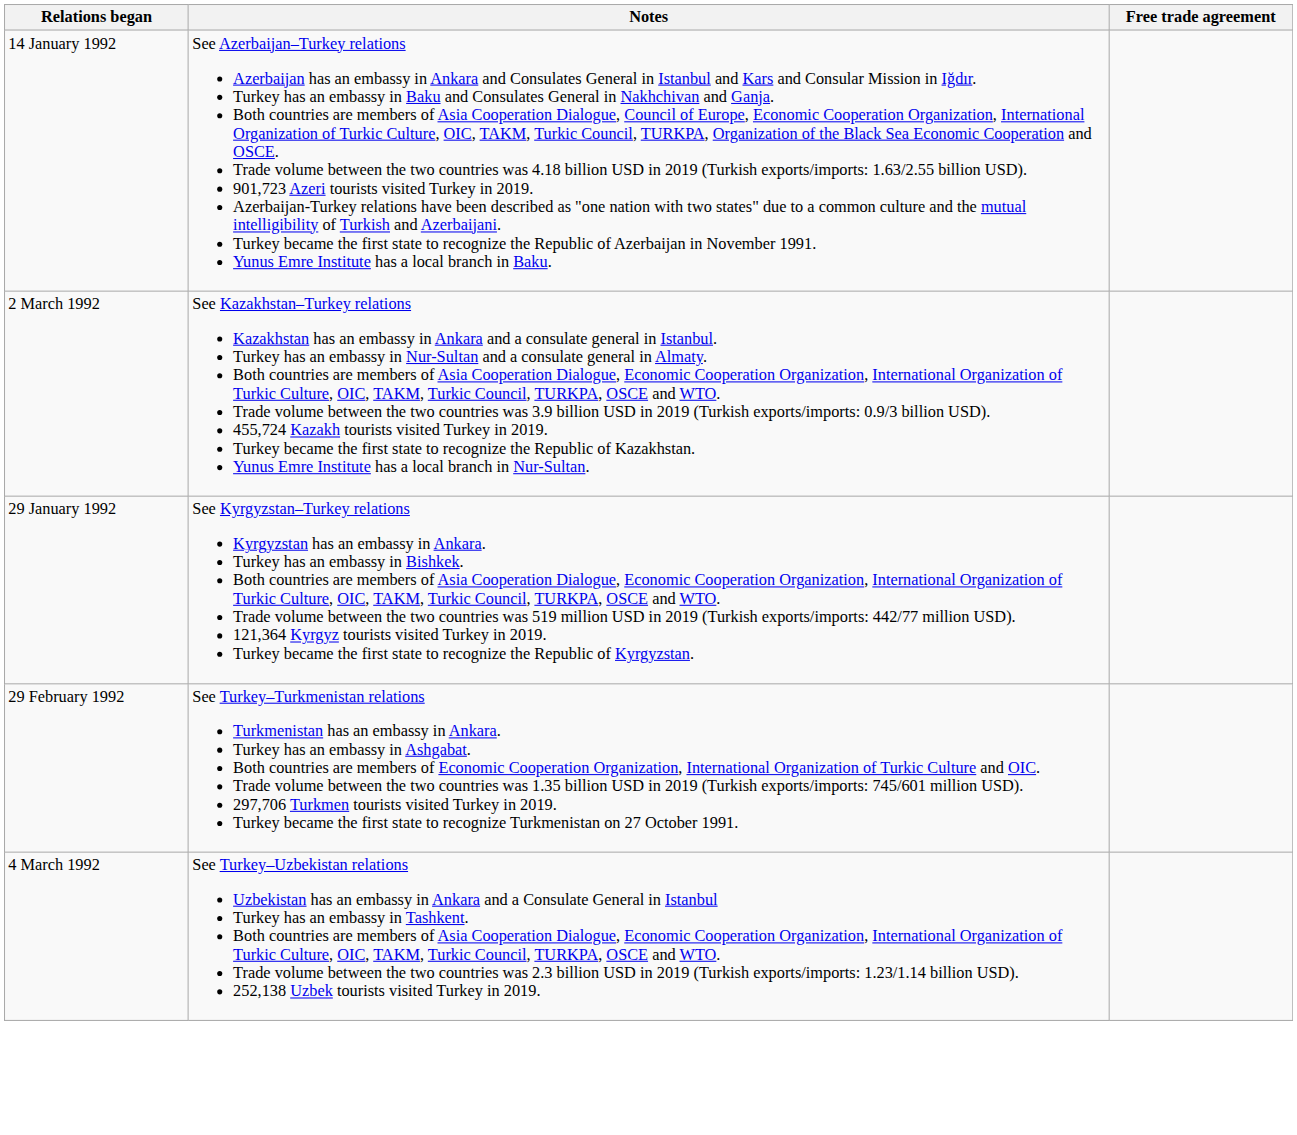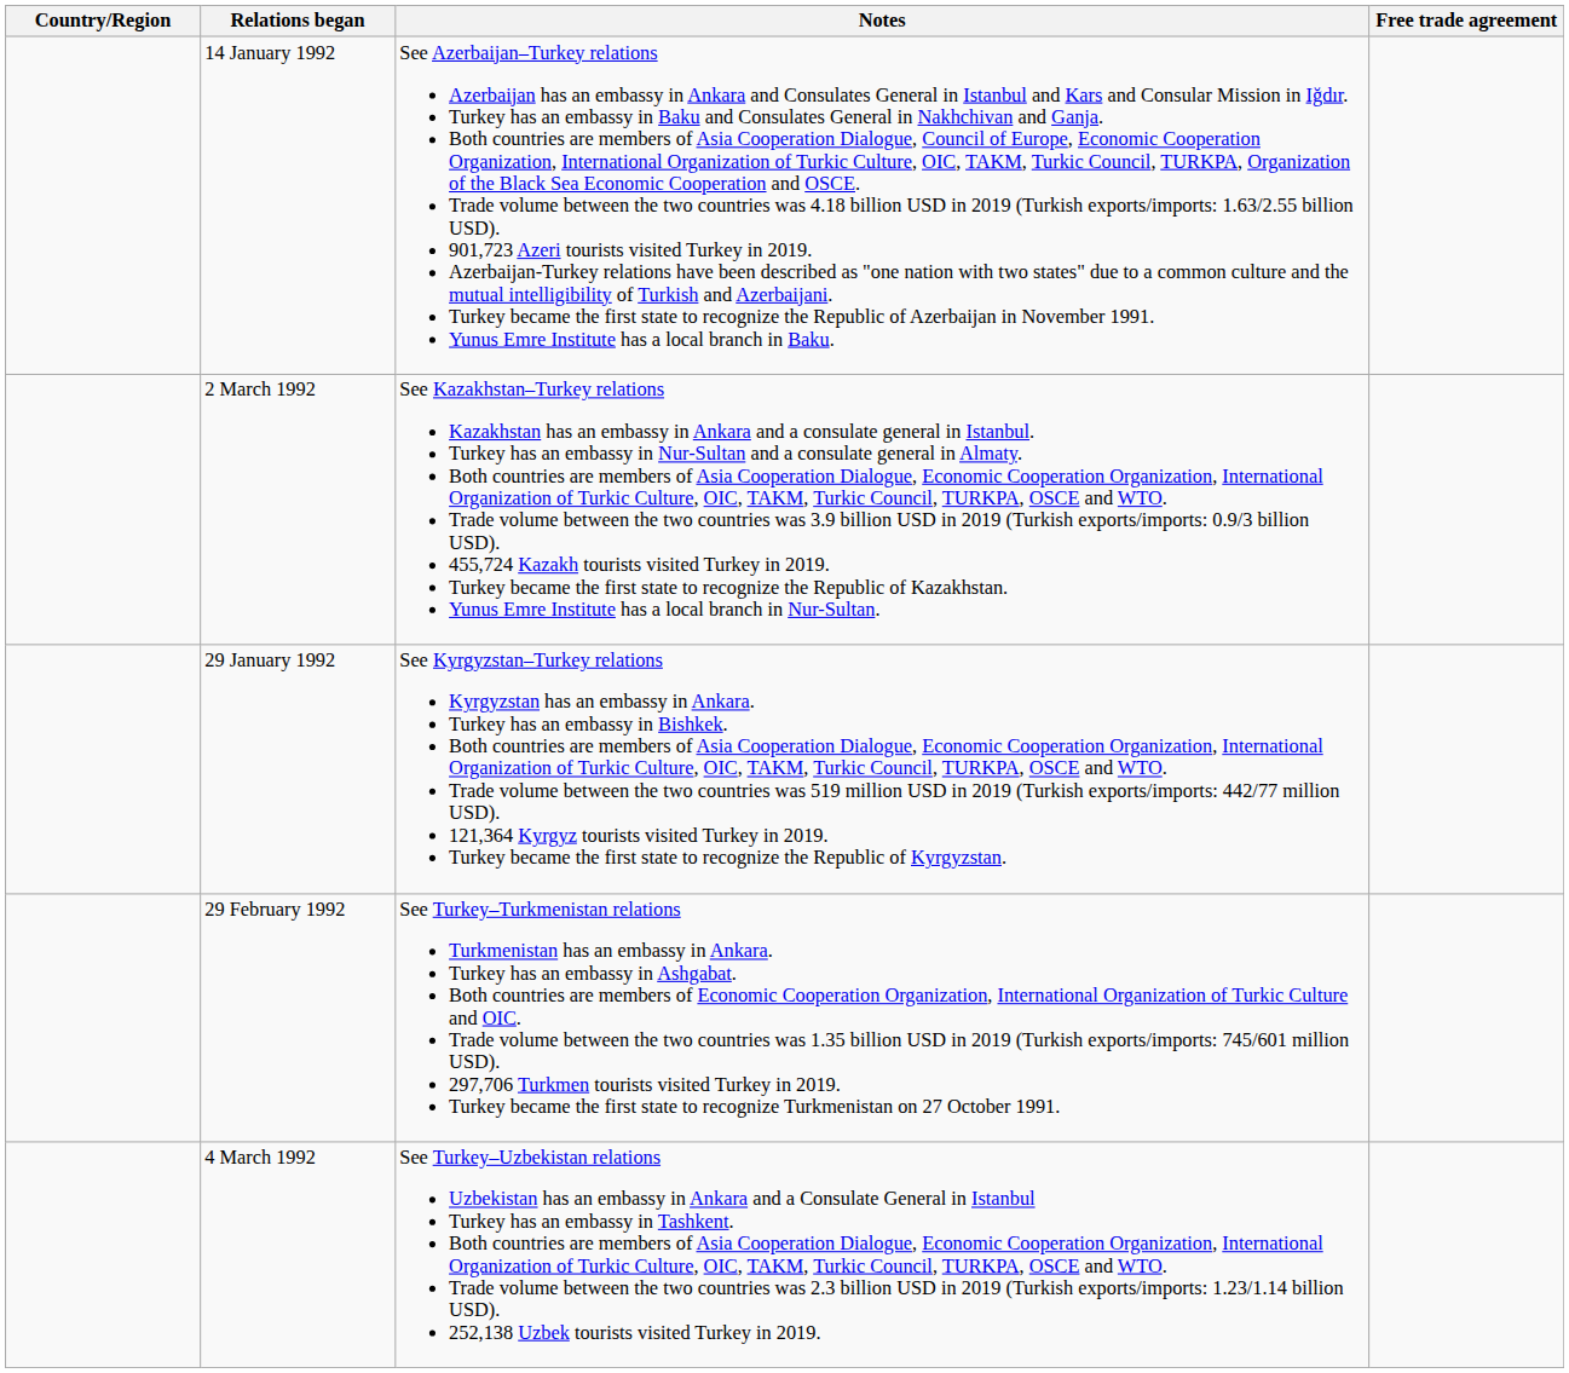+ column: Country/Region
